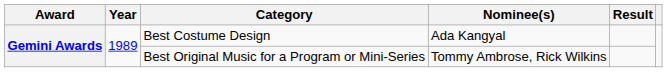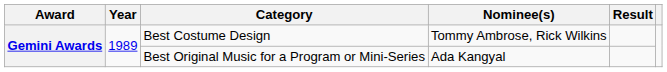Best Costume Design | Nominee(s): Ada Kangyal -> Tommy Ambrose, Rick Wilkins
Best Original Music for a Program or Mini-Series | Nominee(s): Tommy Ambrose, Rick Wilkins -> Ada Kangyal
